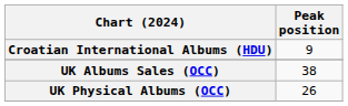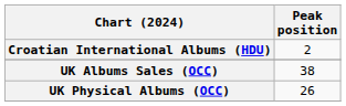Croatian International Albums (HDU) | Peak position: 9 -> 2
